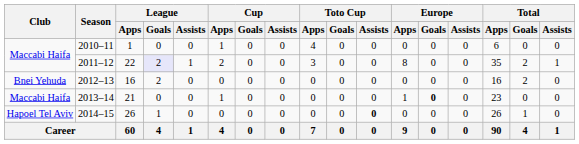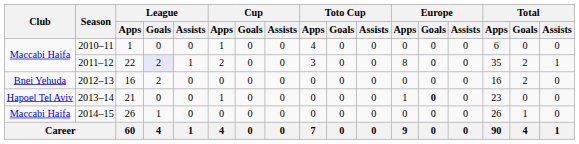2013–14 | Club: Maccabi Haifa -> Hapoel Tel Aviv
2014–15 | Club: Hapoel Tel Aviv -> Maccabi Haifa
2014–15 | Toto Cup / Assists: bold -> normal
